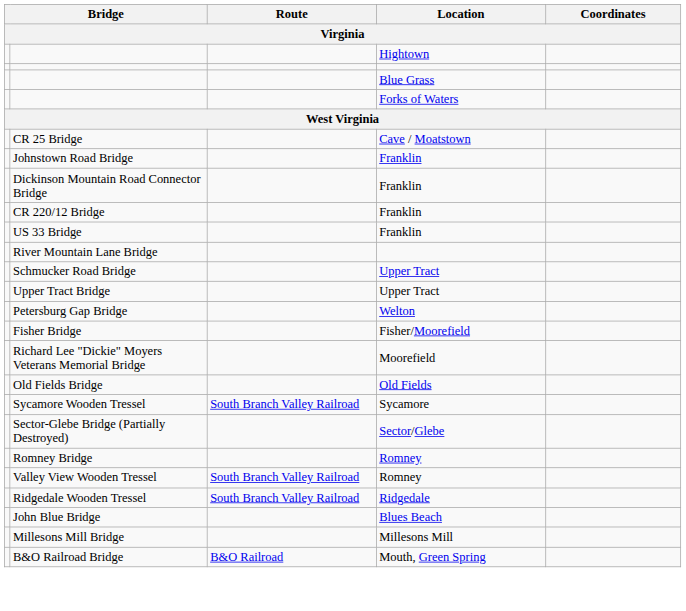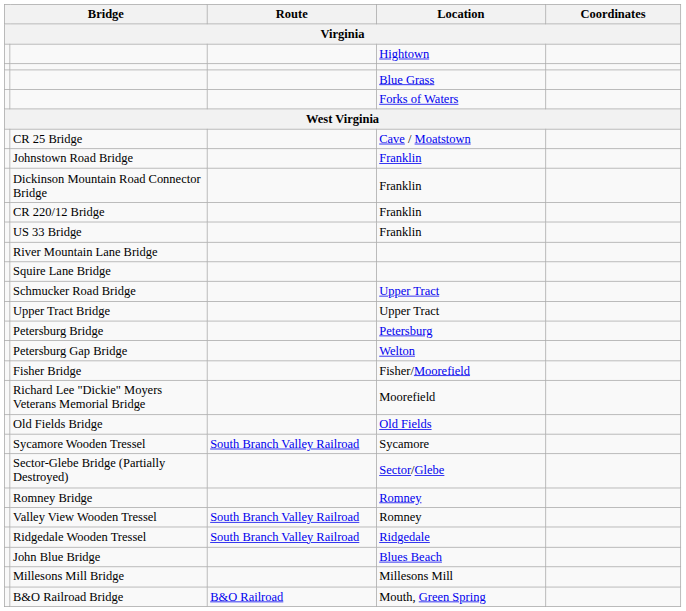+ row: Squire Lane Bridge
+ row: Petersburg Bridge | Petersburg
